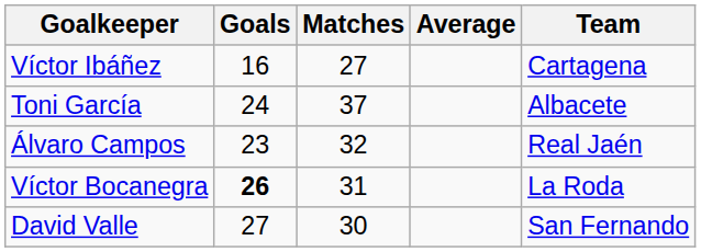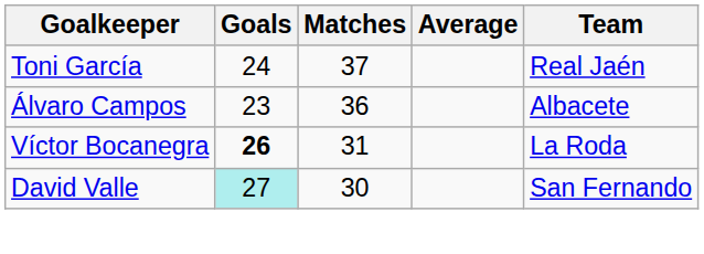- row: Víctor Ibáñez | 16 | 27 | Cartagena
Toni García | Team: Albacete -> Real Jaén
Álvaro Campos | Matches: 32 -> 36
Álvaro Campos | Team: Real Jaén -> Albacete
David Valle | Goals: no background -> paleturquoise background
